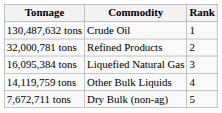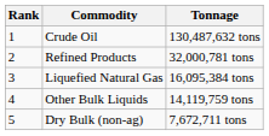columns swapped: Rank <-> Tonnage
